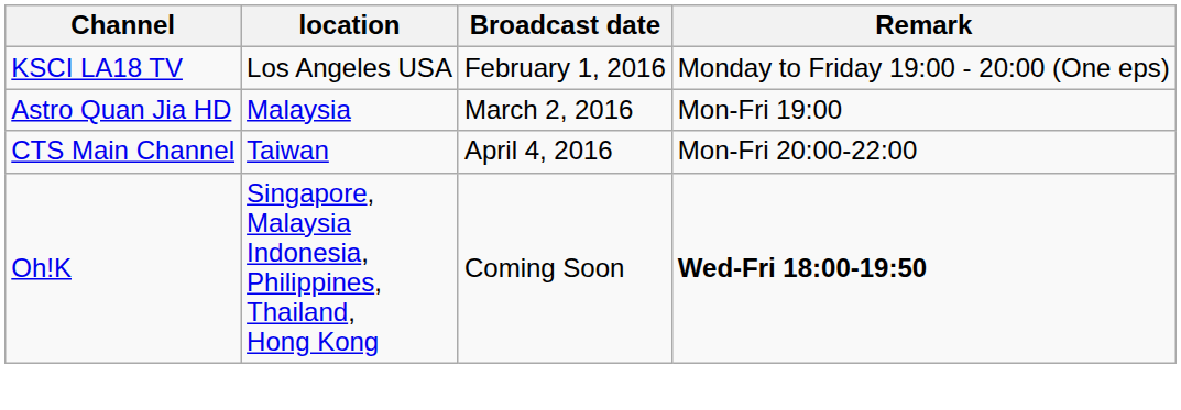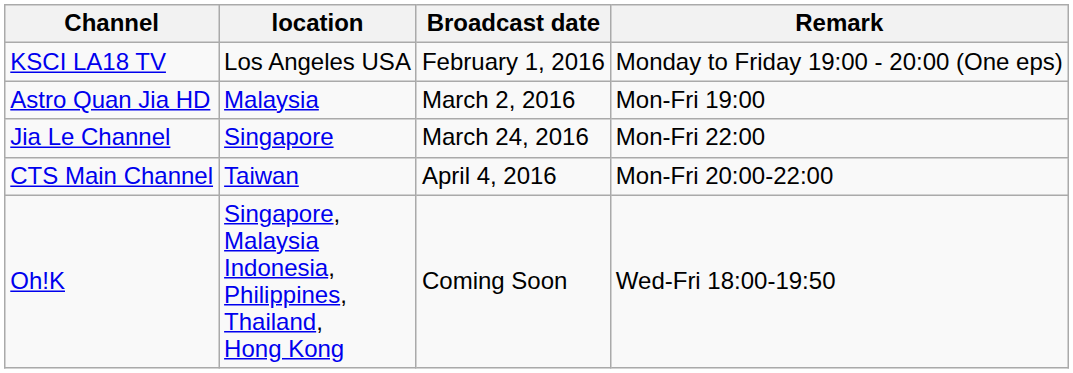+ row: Jia Le Channel | Singapore | March 24, 2016 | Mon-Fri 22:00
Oh!K | Remark: bold -> normal
